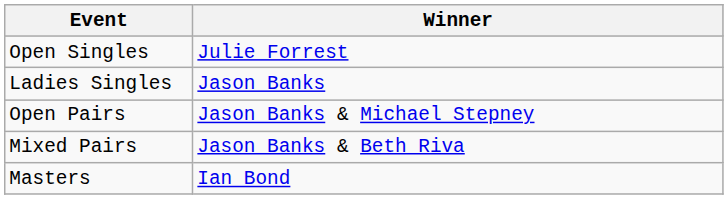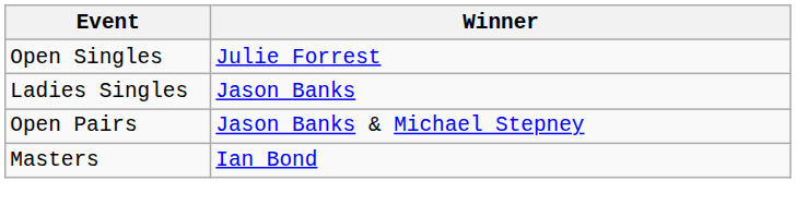- row: Mixed Pairs | Jason Banks & Beth Riva
